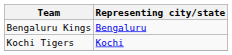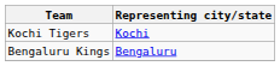rows swapped: Bengaluru Kings <-> Kochi Tigers
